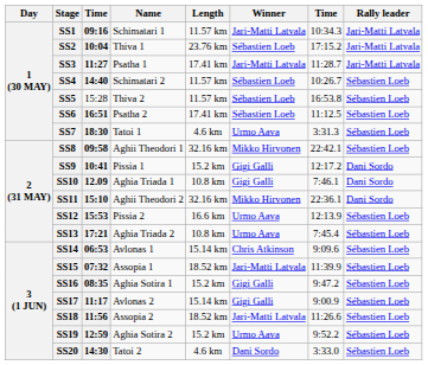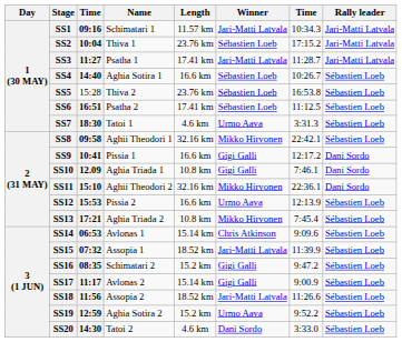SS4 | Name: Schimatari 2 -> Aghia Sotira 1
SS4 | Length: 11.57 km -> 16.6 km
SS5 | Length: 11.57 km -> 23.76 km
SS9 | Length: 15.2 km -> 16.6 km
SS13 | Winner: Urmo Aava -> Mikko Hirvonen
SS16 | Name: Aghia Sotira 1 -> Schimatari 2
